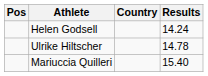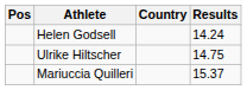Ulrike Hiltscher | Results: 14.78 -> 14.75
Mariuccia Quilleri | Results: 15.40 -> 15.37
